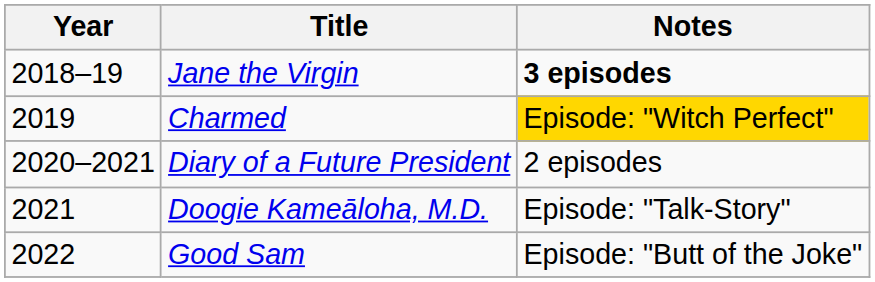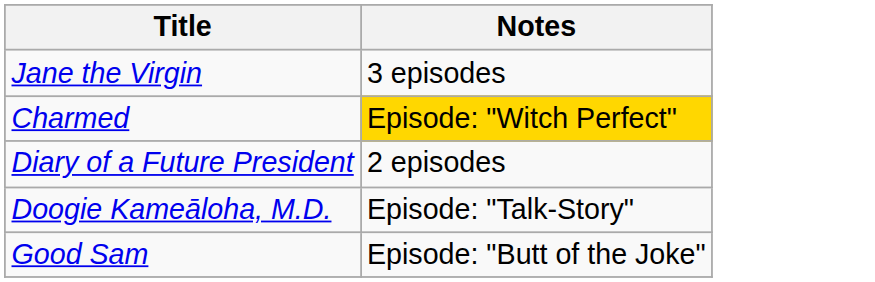- column: Year | 2018–19 | 2019 | 2020–2021 | 2021 | 2022
Jane the Virgin | Notes: bold -> normal
